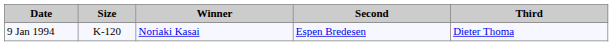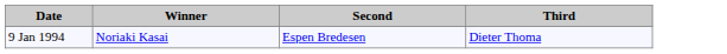- column: Size | K-120
